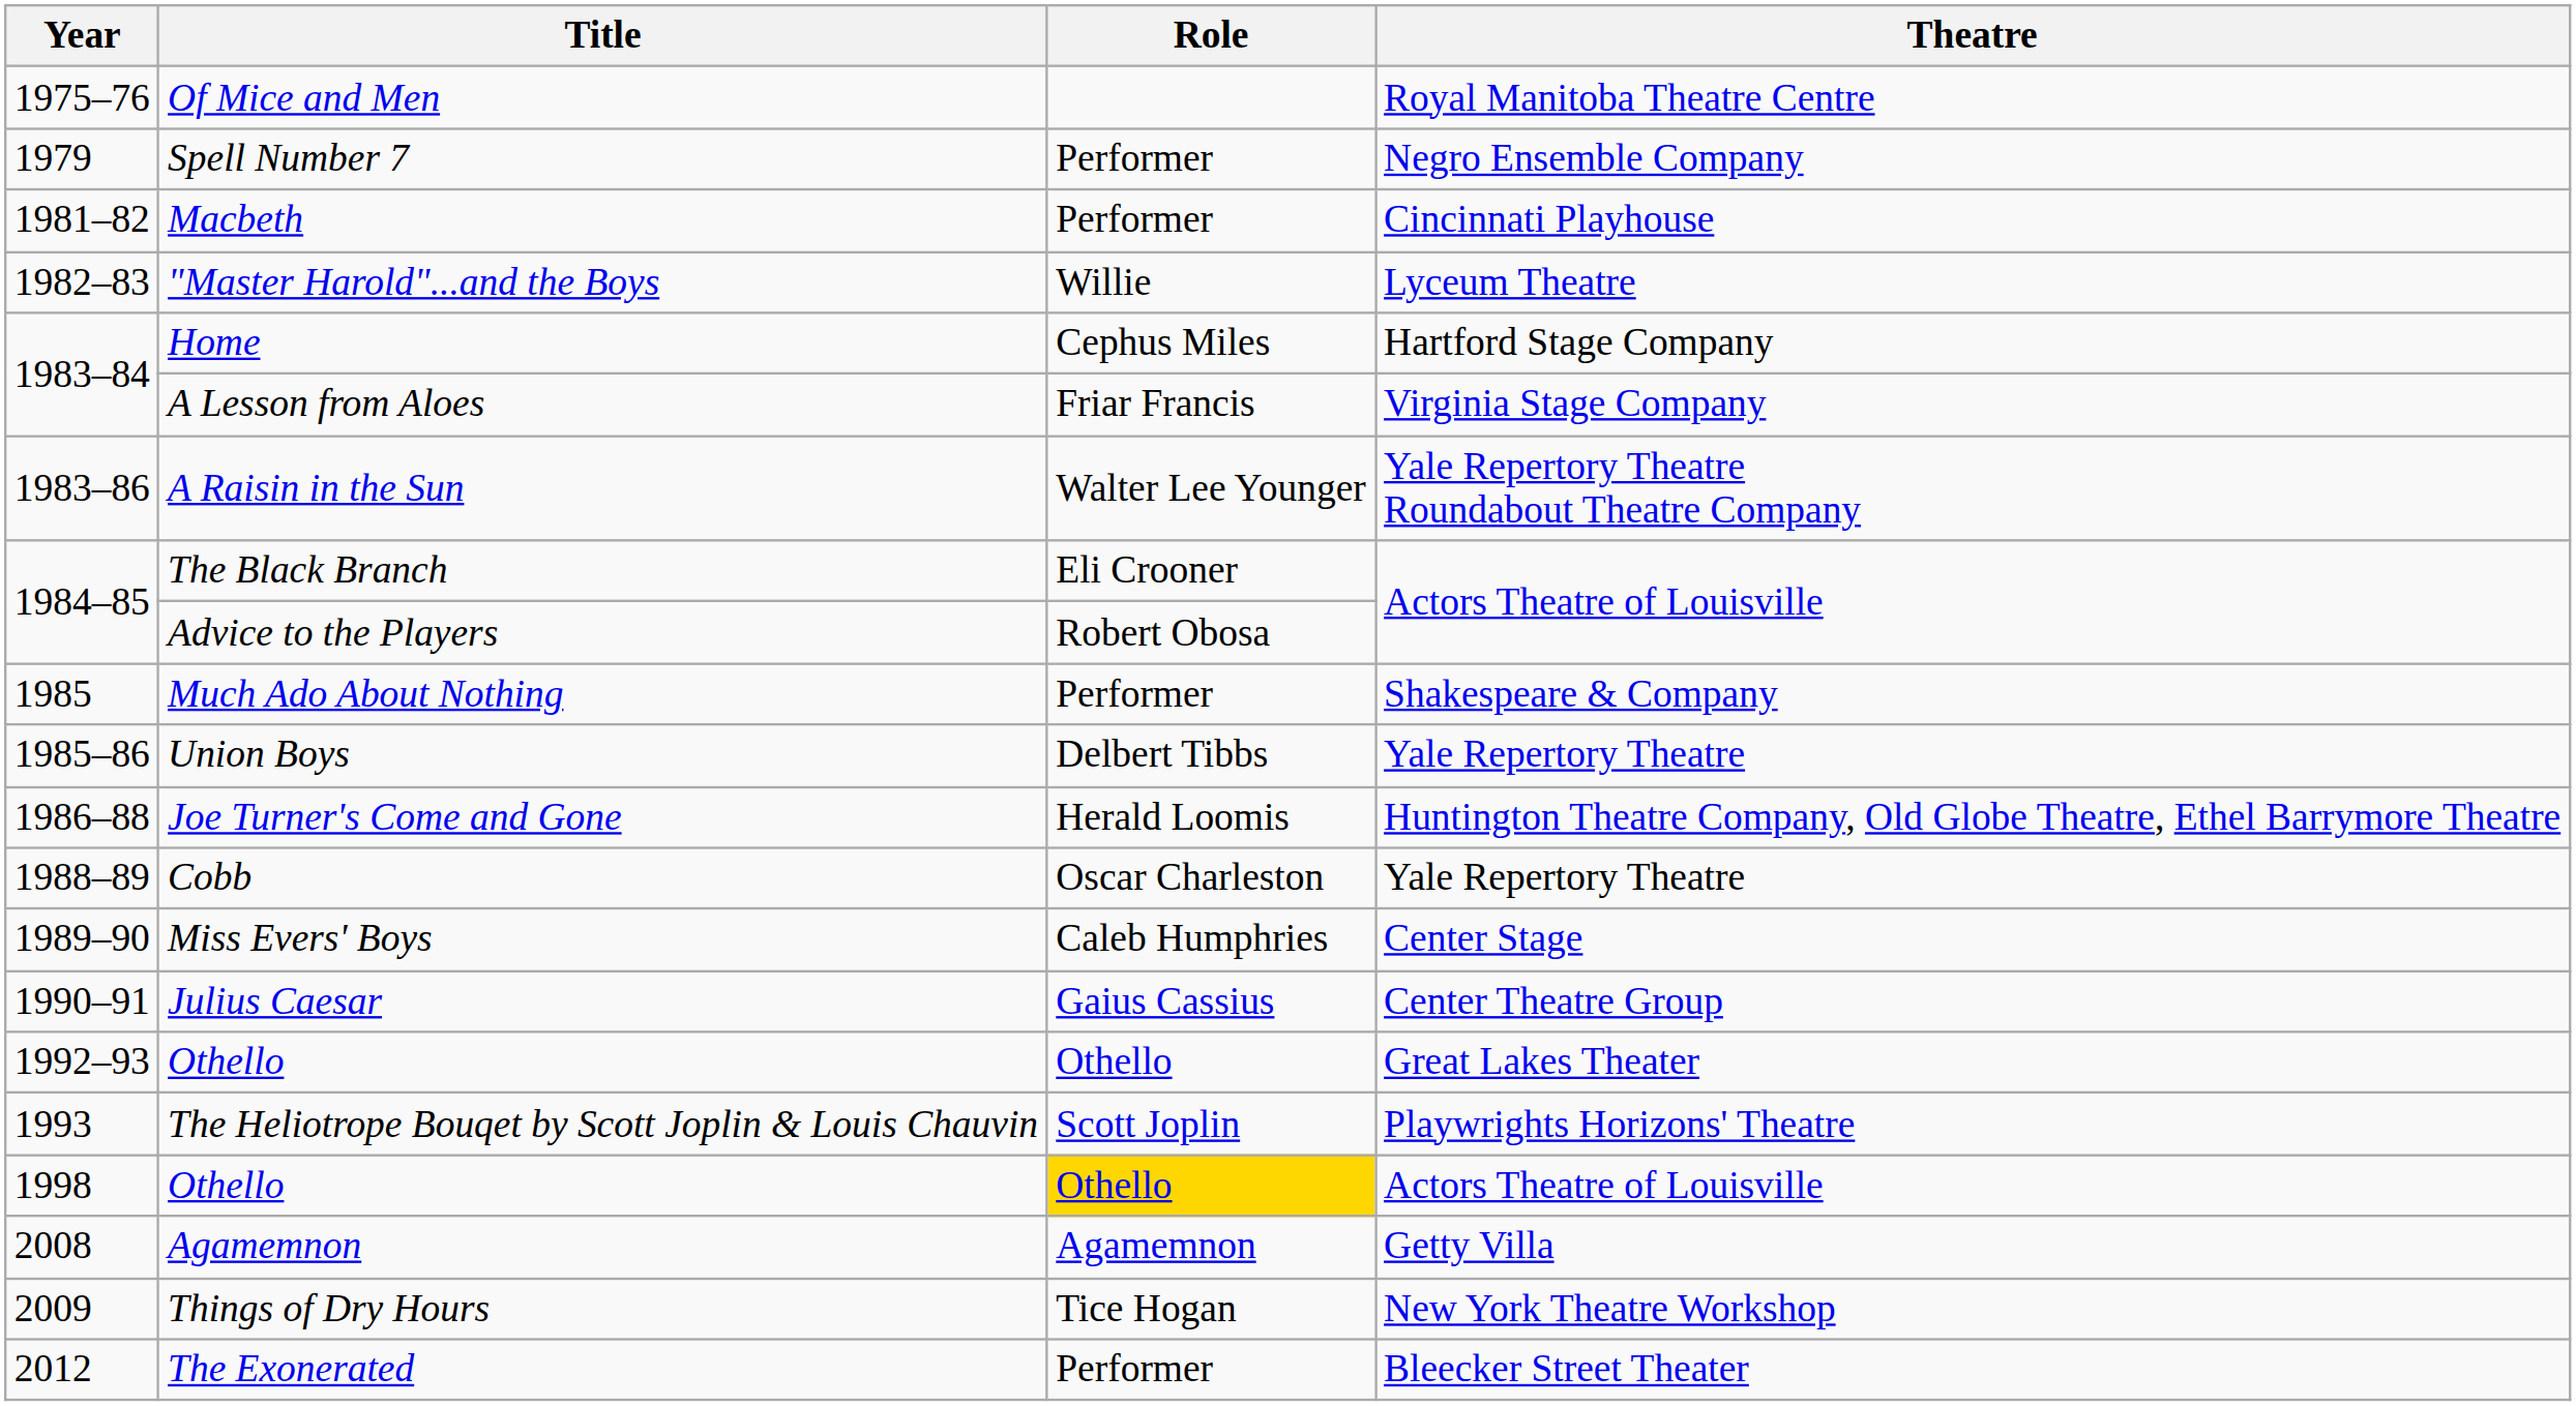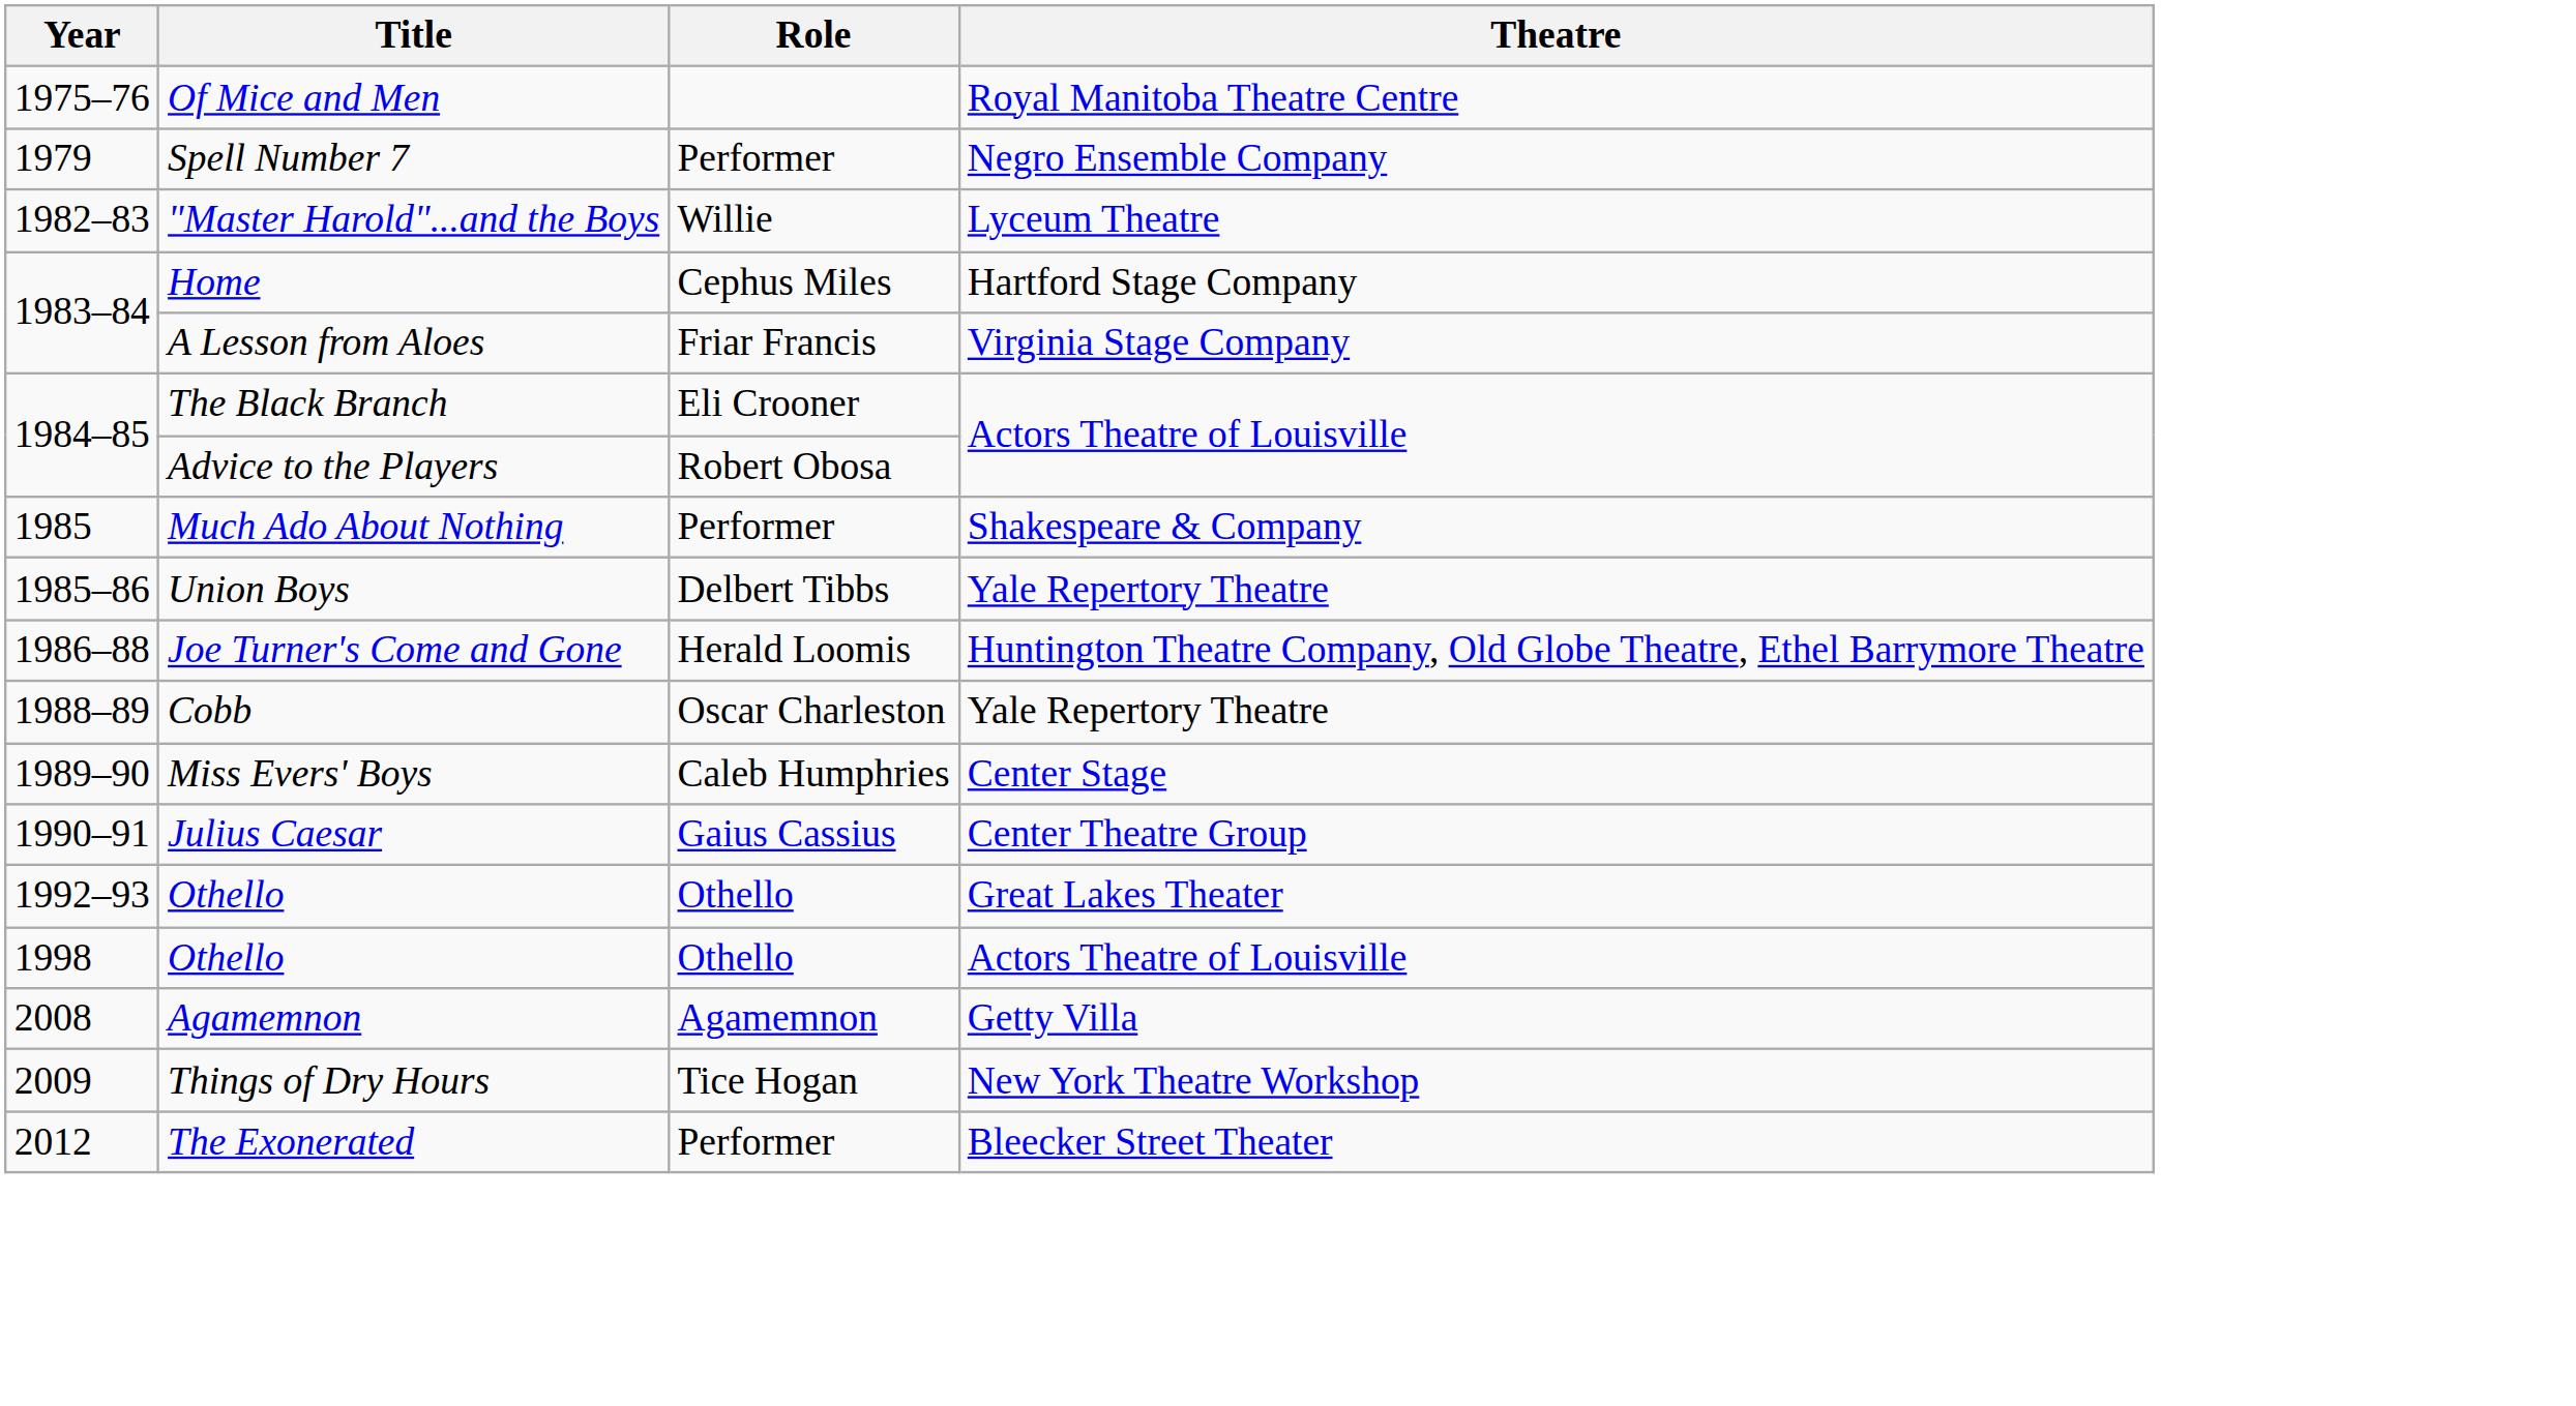- row: 1981–82 | Macbeth | Performer | Cincinnati Playhouse
- row: 1983–86 | A Raisin in the Sun | Walter Lee Younger | Yale Repertory Theatre Roundabout Theatre Company
- row: 1993 | The Heliotrope Bouqet by Scott Joplin & Louis Chauvin | Scott Joplin | Playwrights Horizons' Theatre
1998 / Othello | Role: gold background -> no background
